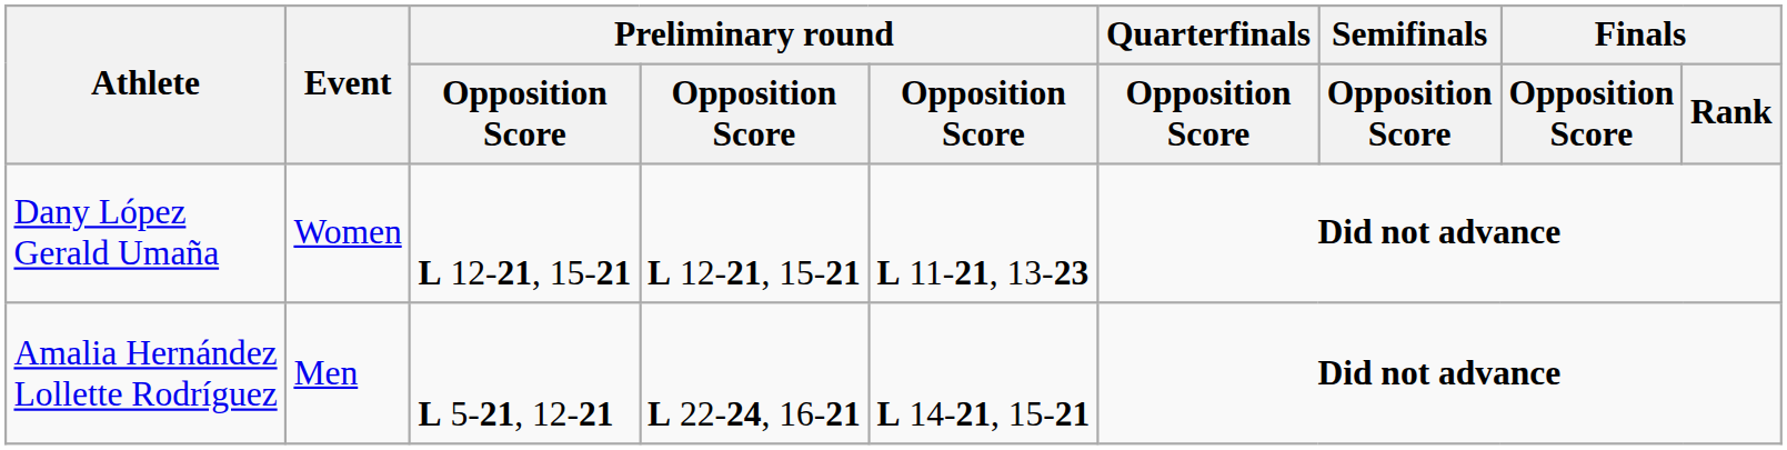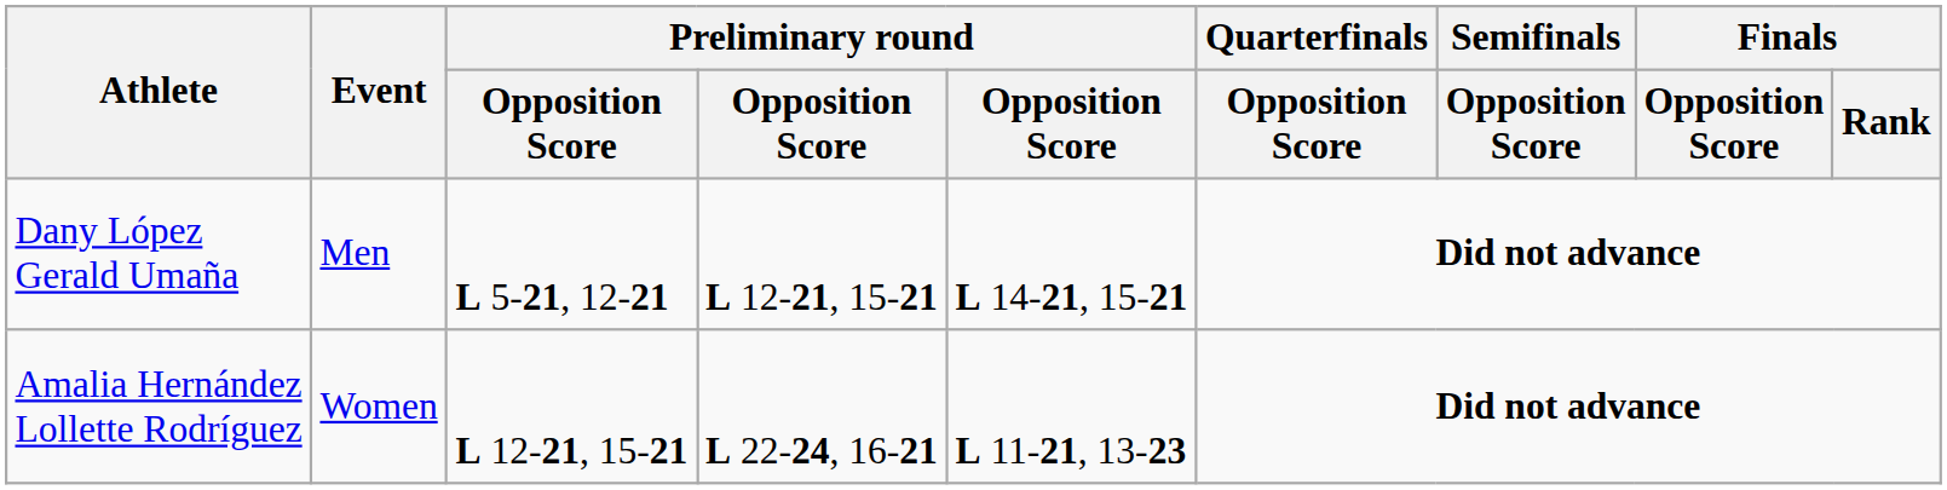Dany López Gerald Umaña | Event: Women -> Men
Dany López Gerald Umaña | column 3: L 12-21, 15-21 -> L 5-21, 12-21
Dany López Gerald Umaña | column 5: L 11-21, 13-23 -> L 14-21, 15-21
Amalia Hernández Lollette Rodríguez | Event: Men -> Women
Amalia Hernández Lollette Rodríguez | column 3: L 5-21, 12-21 -> L 12-21, 15-21
Amalia Hernández Lollette Rodríguez | column 5: L 14-21, 15-21 -> L 11-21, 13-23
